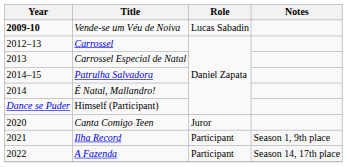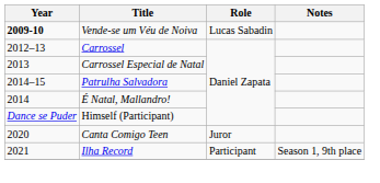- row: 2022 | A Fazenda | Participant | Season 14, 17th place
